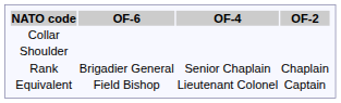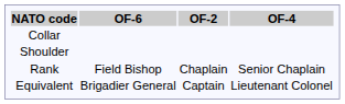columns swapped: OF-4 <-> OF-2
Rank | OF-6: Brigadier General -> Field Bishop
Equivalent | OF-6: Field Bishop -> Brigadier General
